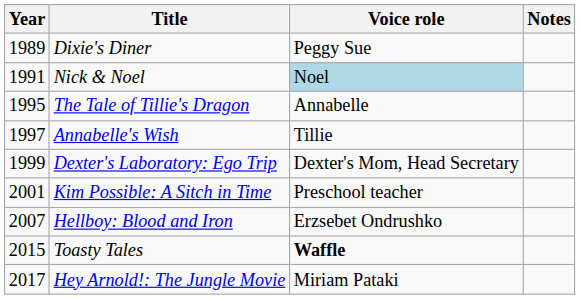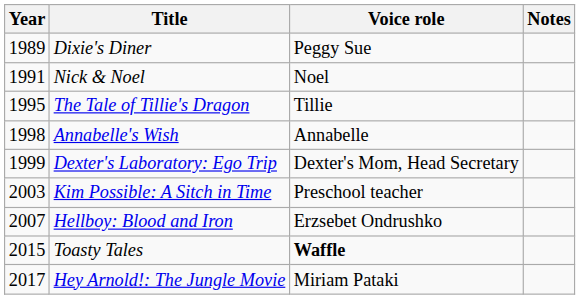Nick & Noel | Voice role: lightblue background -> no background
The Tale of Tillie's Dragon | Voice role: Annabelle -> Tillie
Annabelle's Wish | Year: 1997 -> 1998
Annabelle's Wish | Voice role: Tillie -> Annabelle
Kim Possible: A Sitch in Time | Year: 2001 -> 2003
